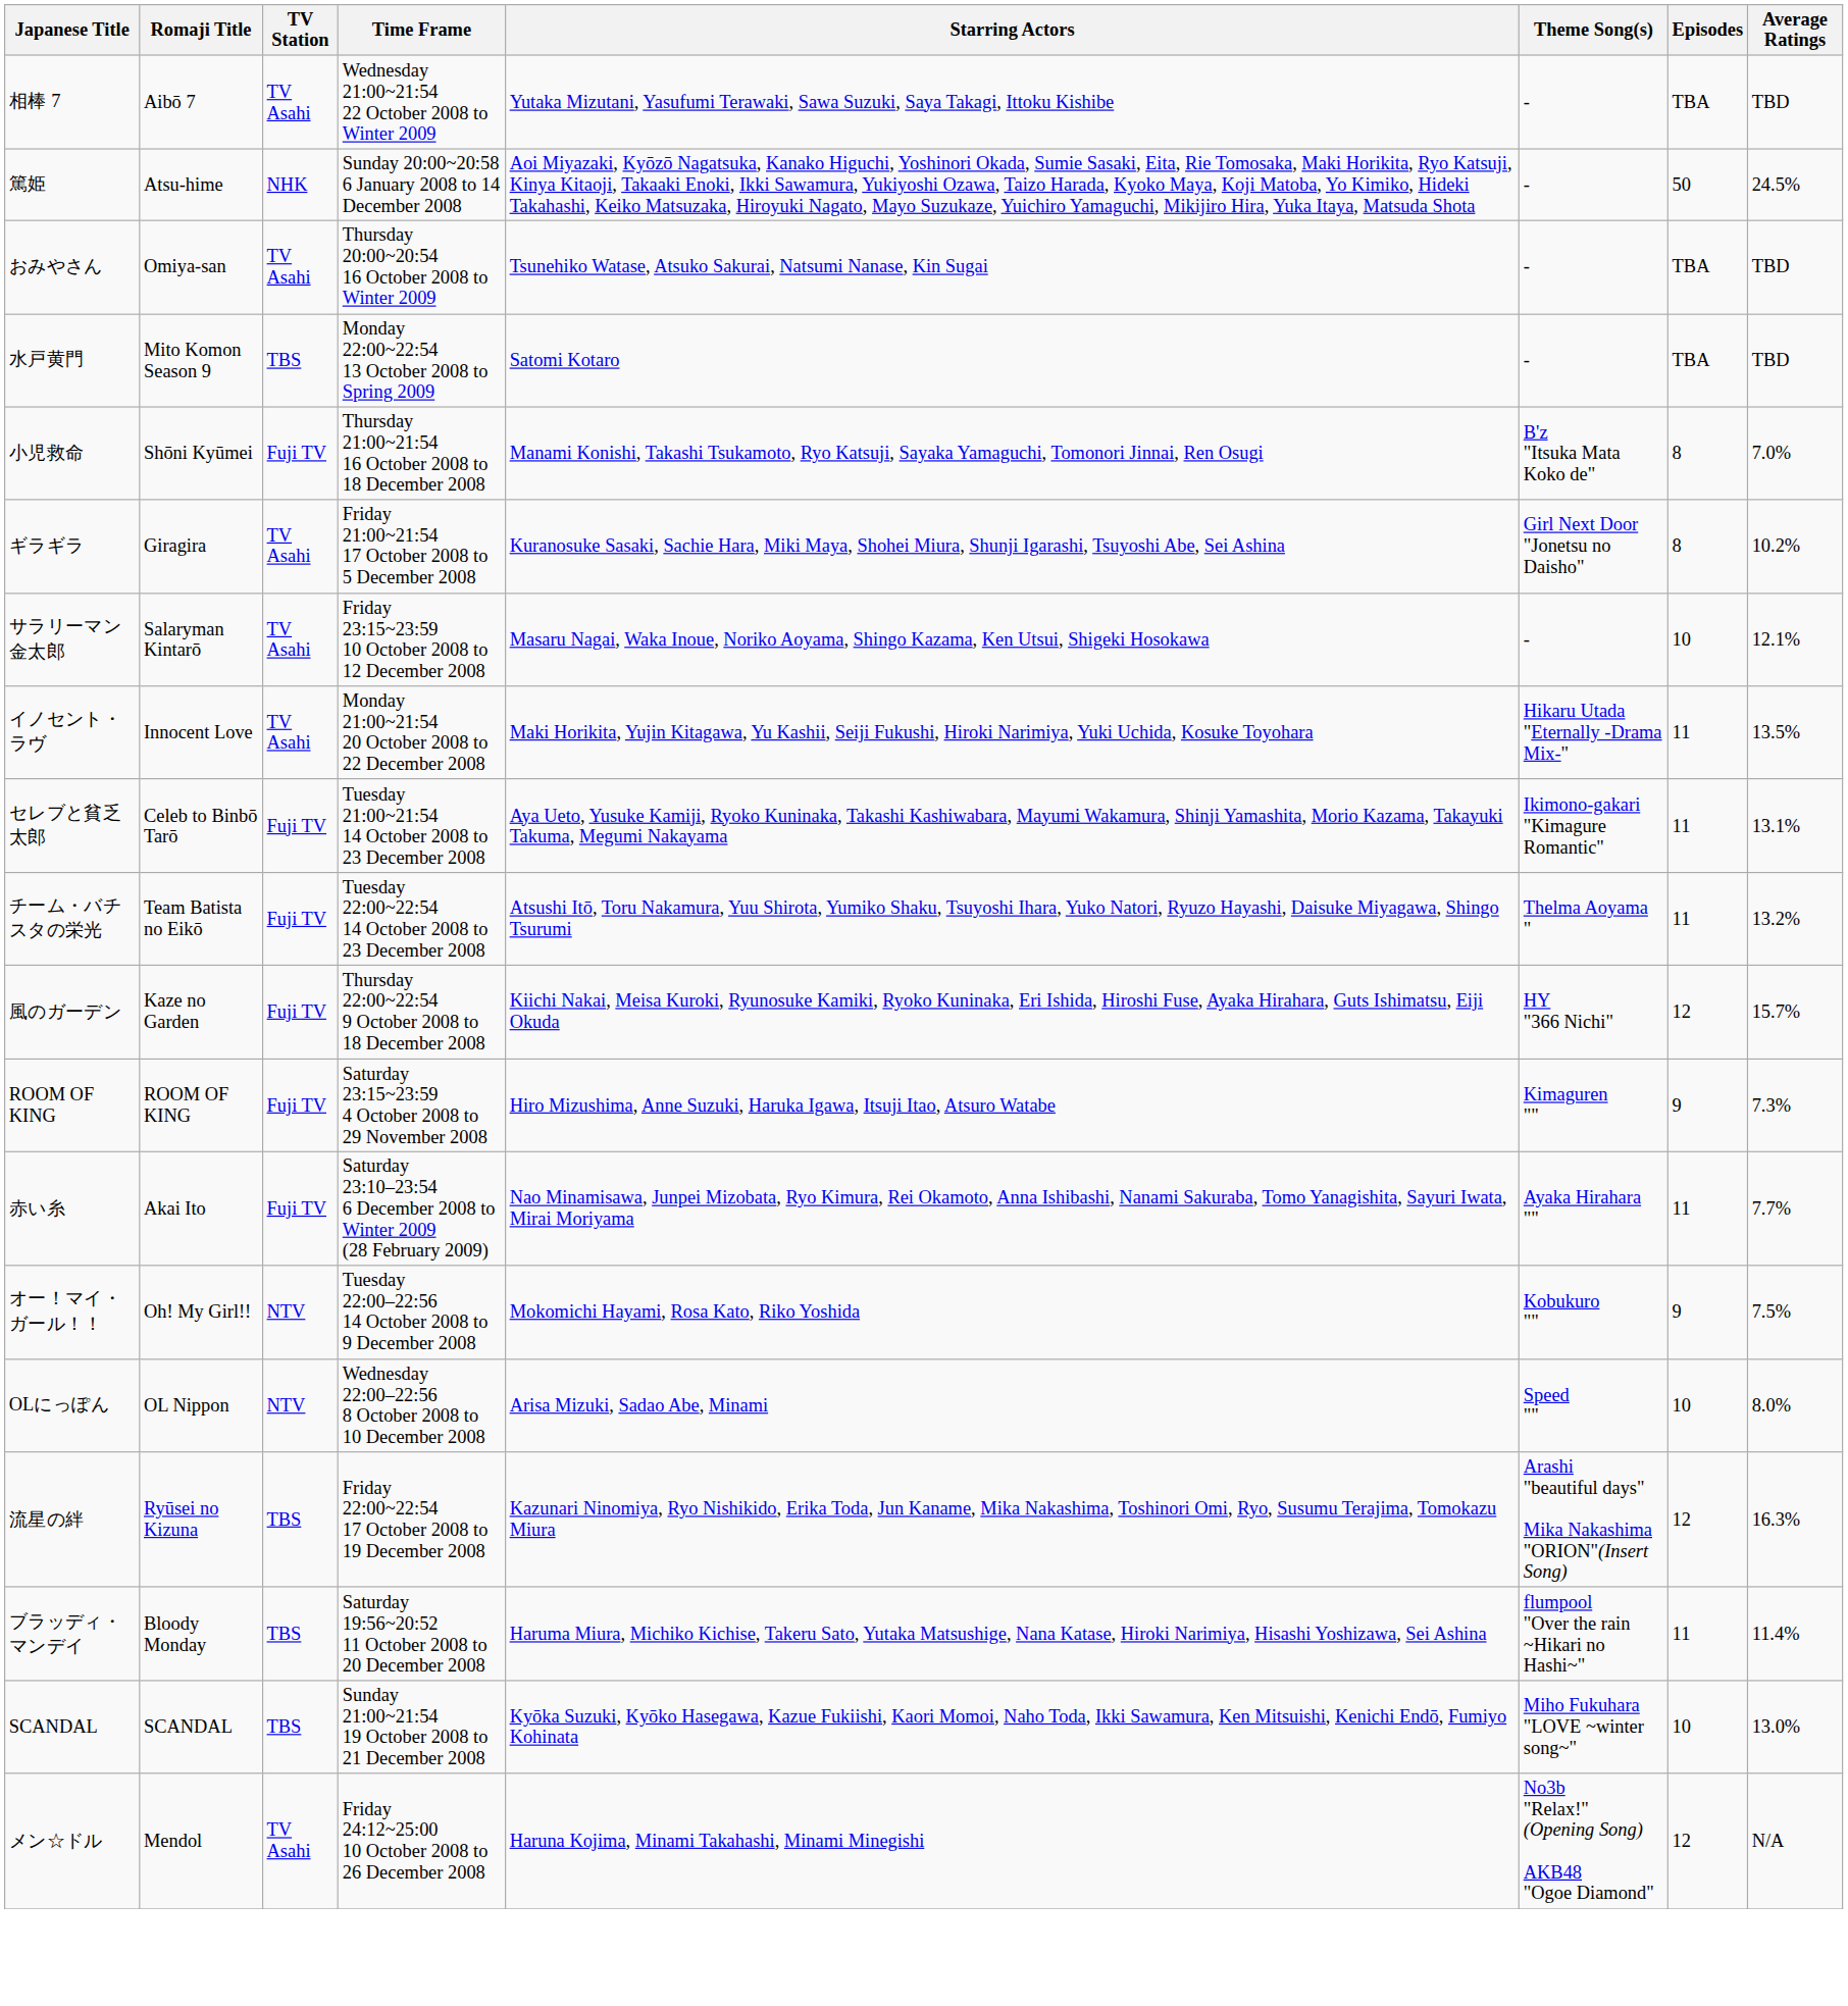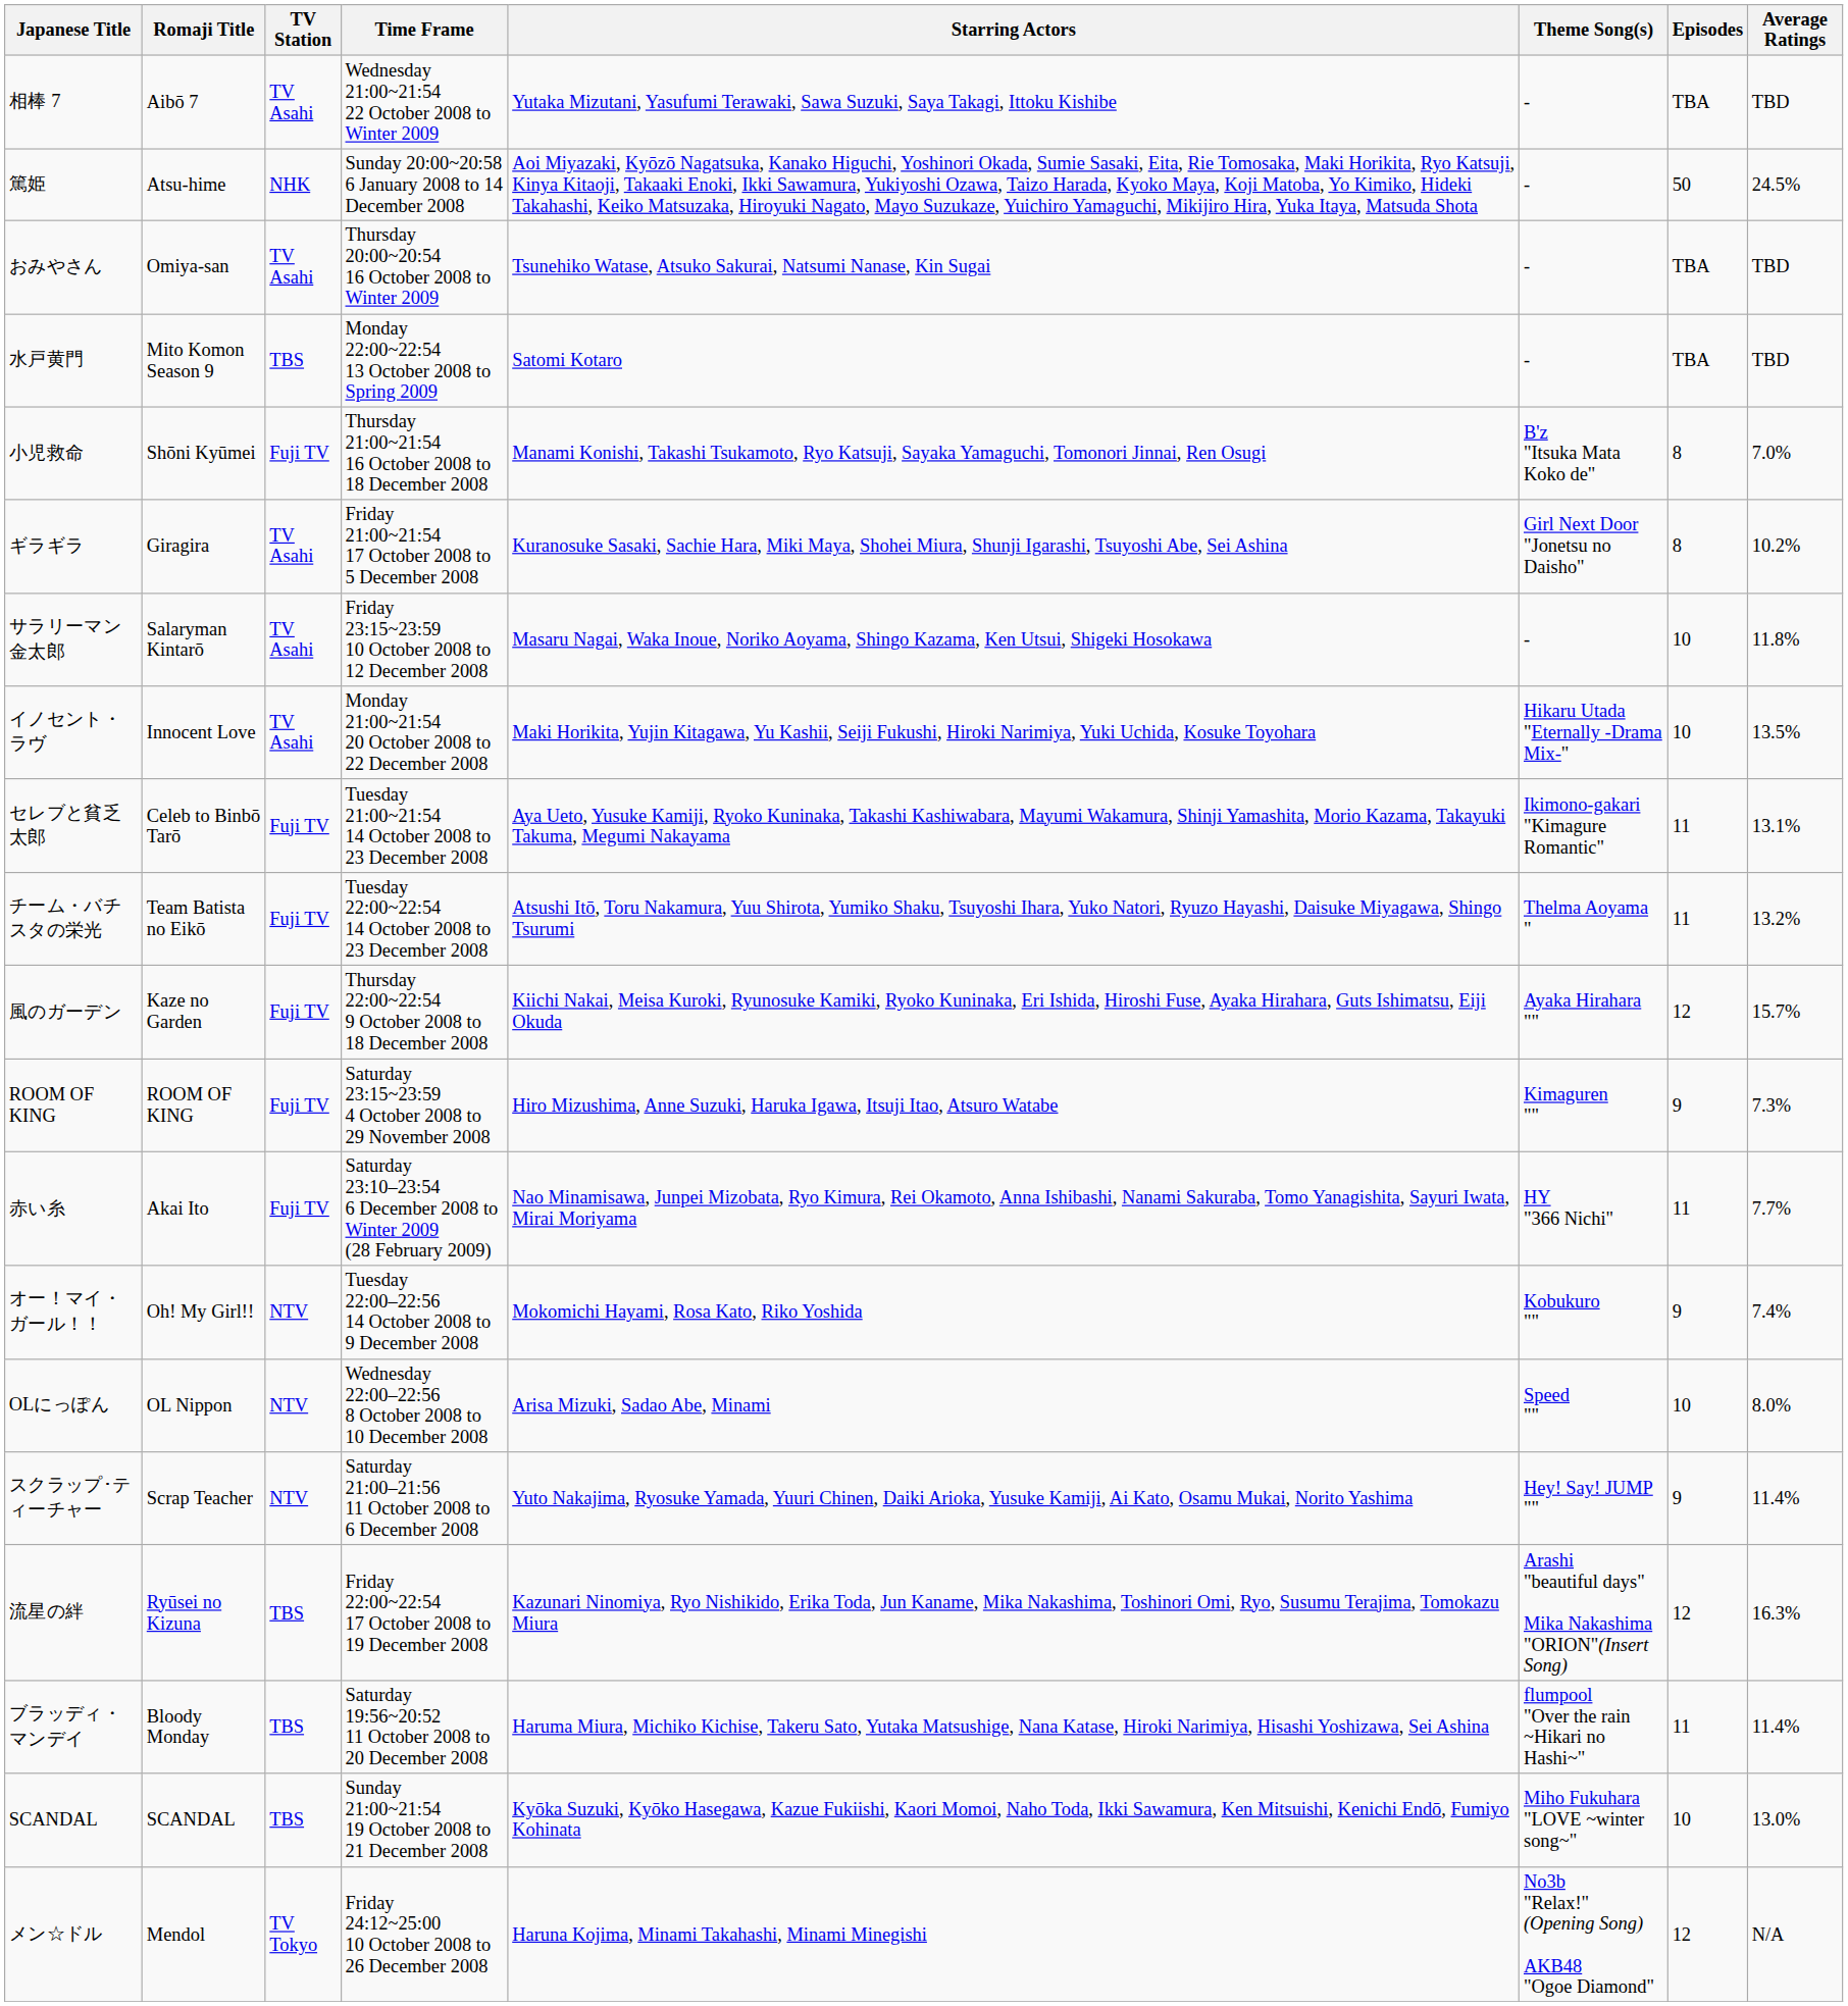サラリーマン金太郎 | Average Ratings: 12.1% -> 11.8%
イノセント・ラヴ | Episodes: 11 -> 10
風のガーデン | Theme Song(s): HY "366 Nichi" -> Ayaka Hirahara ""
赤い糸 | Theme Song(s): Ayaka Hirahara "" -> HY "366 Nichi"
オー！マイ・ガール！！ | Average Ratings: 7.5% -> 7.4%
+ row: スクラップ･ティーチャー | Scrap Teacher | NTV | Saturday 21:00–21:56 11 October 2008 to 6 December 2008 | Yuto Nakajima, Ryosuke Yamada, Yuuri Chinen, Daiki Arioka, Yusuke Kamiji, Ai Kato, Osamu Mukai, Norito Yashima | Hey! Say! JUMP "" | 9 | 11.4%
メン☆ドル | TV Station: TV Asahi -> TV Tokyo
